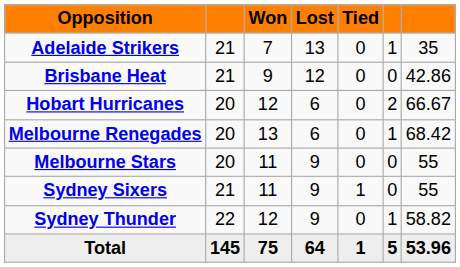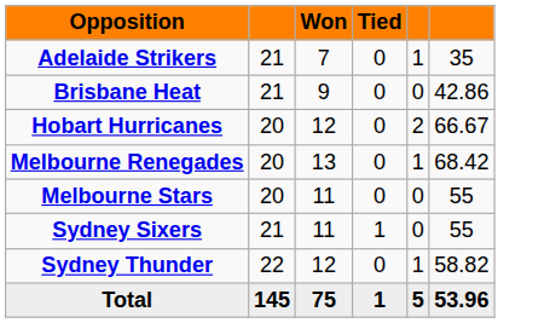- column: Lost | 13 | 12 | 6 | 6 | 9 | 9 | 9 | 64
